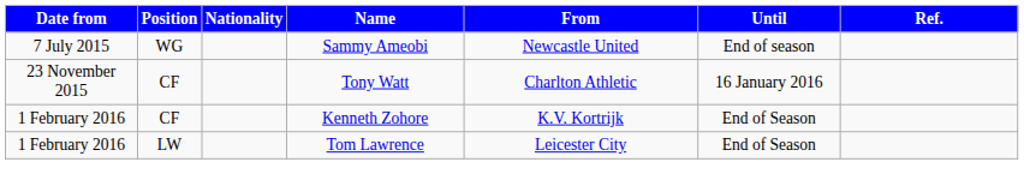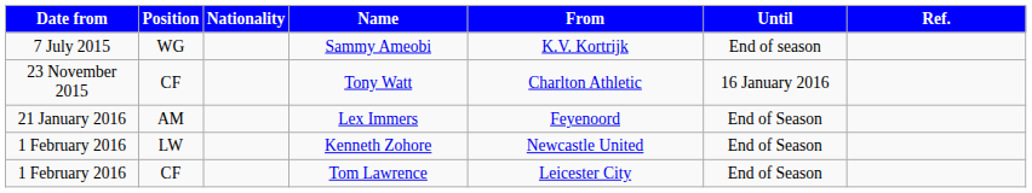Sammy Ameobi | From: Newcastle United -> K.V. Kortrijk
+ row: 21 January 2016 | AM | Lex Immers | Feyenoord | End of Season
Kenneth Zohore | Position: CF -> LW
Kenneth Zohore | From: K.V. Kortrijk -> Newcastle United
Tom Lawrence | Position: LW -> CF
